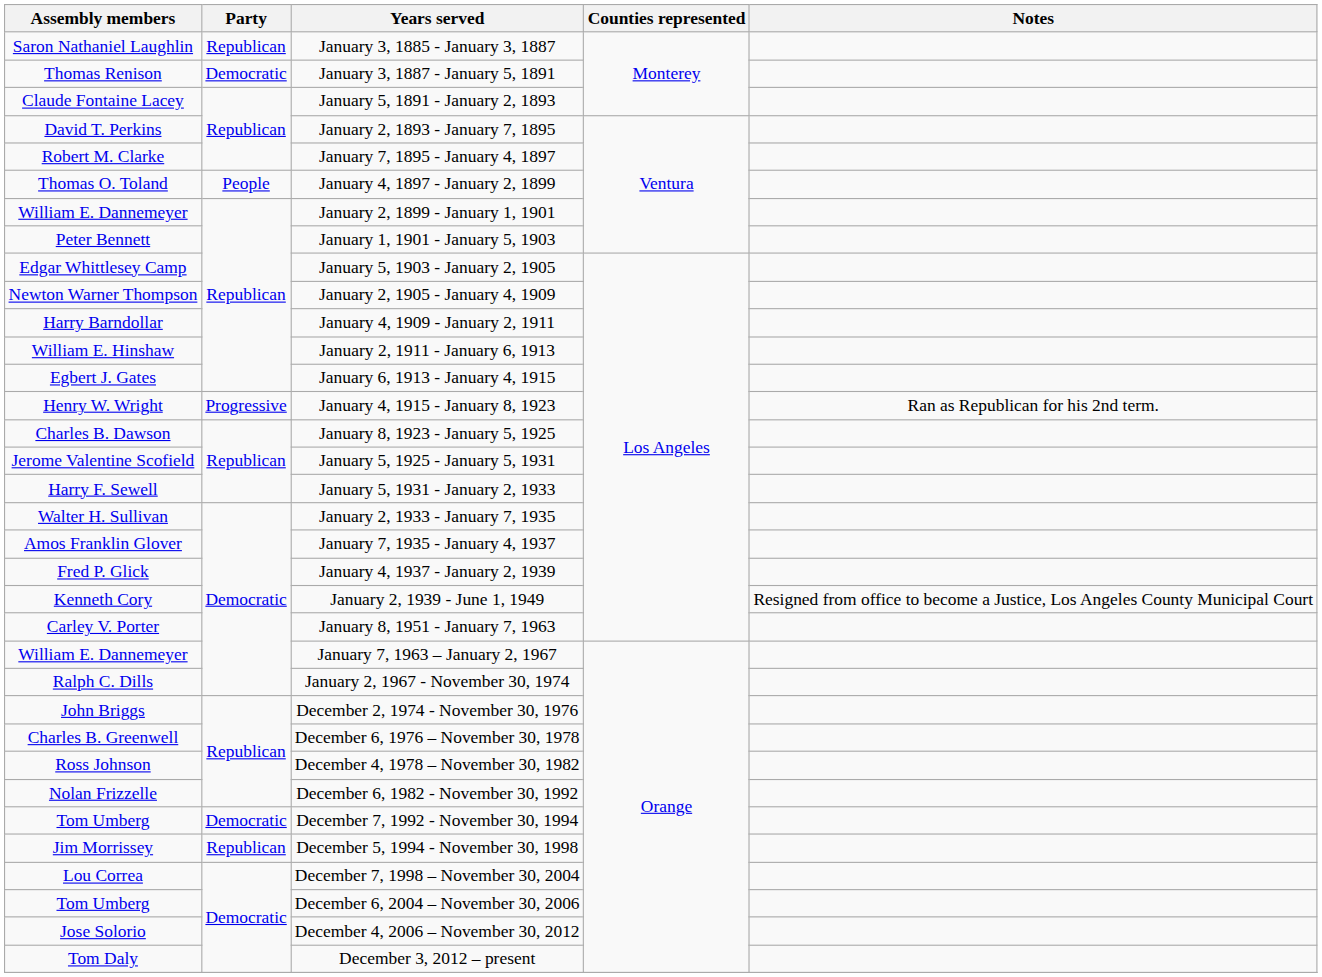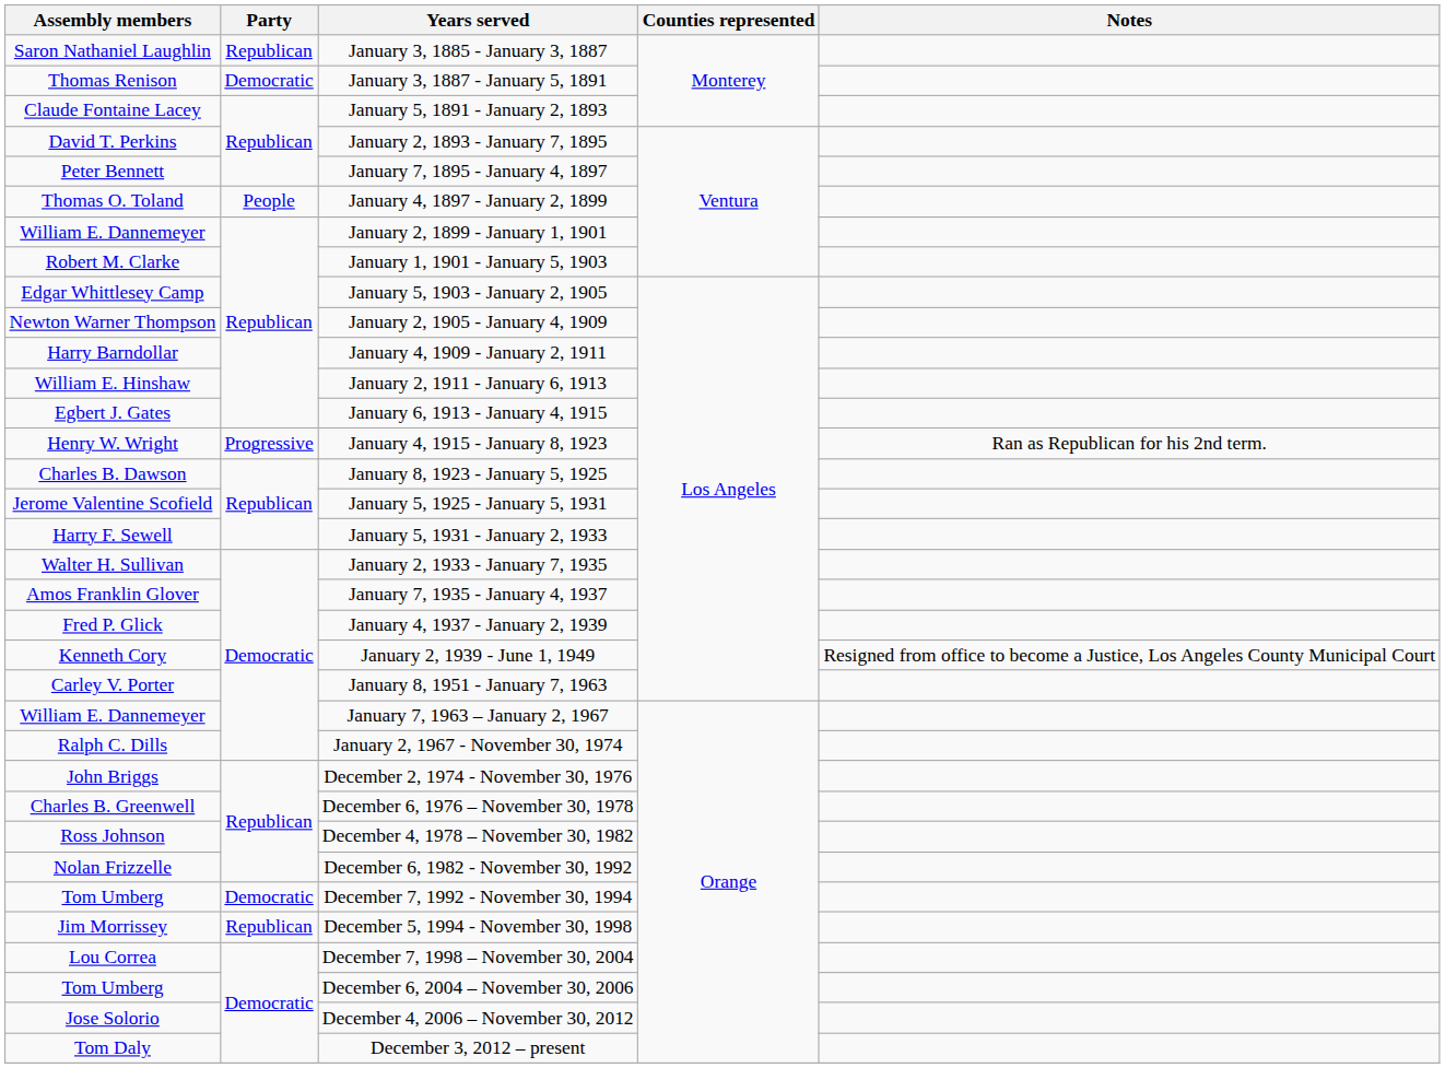January 7, 1895 - January 4, 1897 | Assembly members: Robert M. Clarke -> Peter Bennett
January 1, 1901 - January 5, 1903 | Assembly members: Peter Bennett -> Robert M. Clarke
